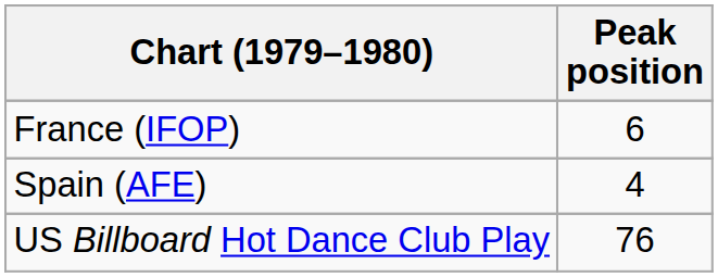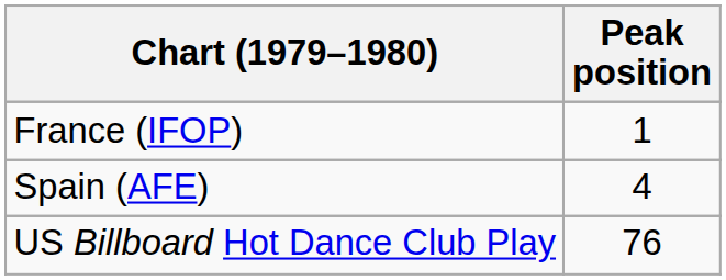France (IFOP) | Peak position: 6 -> 1
